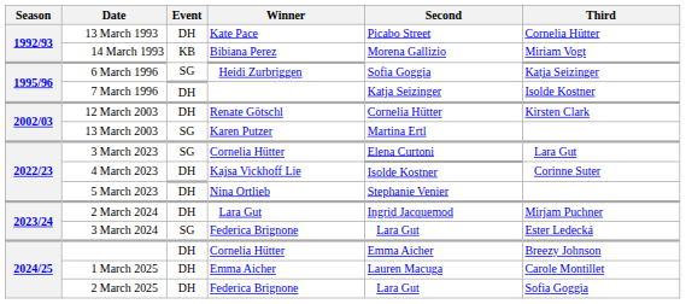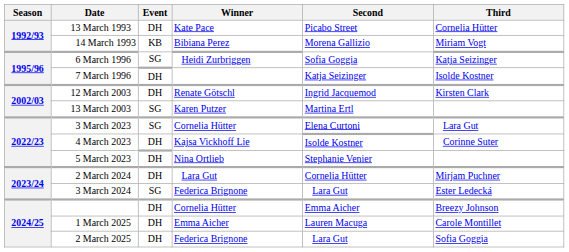12 March 2003 | Second: Cornelia Hütter -> Ingrid Jacquemod
2 March 2024 | Second: Ingrid Jacquemod -> Cornelia Hütter
